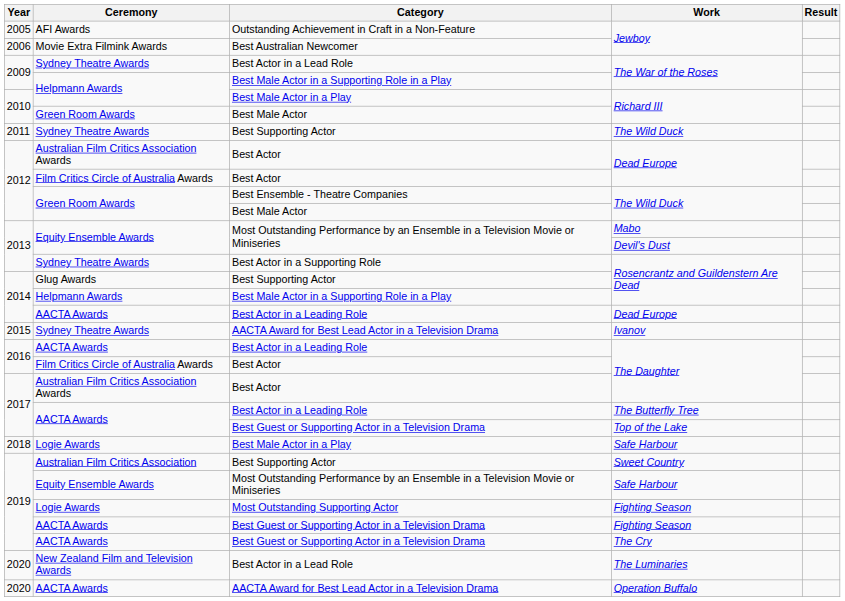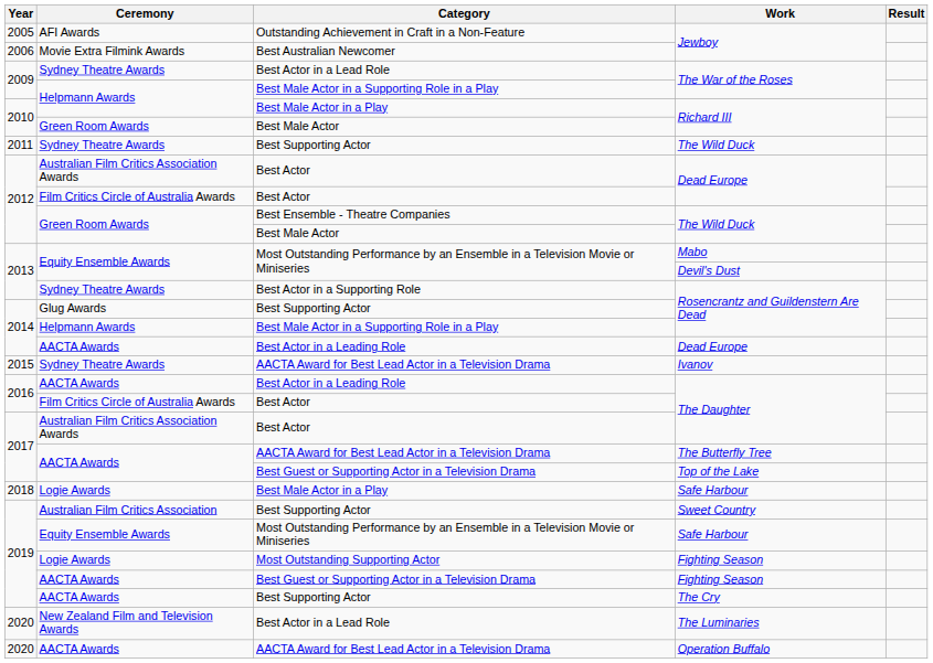The Butterfly Tree | Category: Best Actor in a Leading Role -> AACTA Award for Best Lead Actor in a Television Drama
The Cry | Category: Best Guest or Supporting Actor in a Television Drama -> Best Supporting Actor
